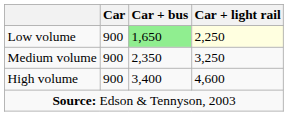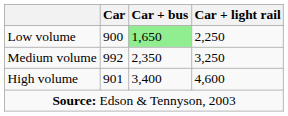Low volume | Car + light rail: lightyellow background -> no background
Medium volume | Car: 900 -> 992
High volume | Car: 900 -> 901
